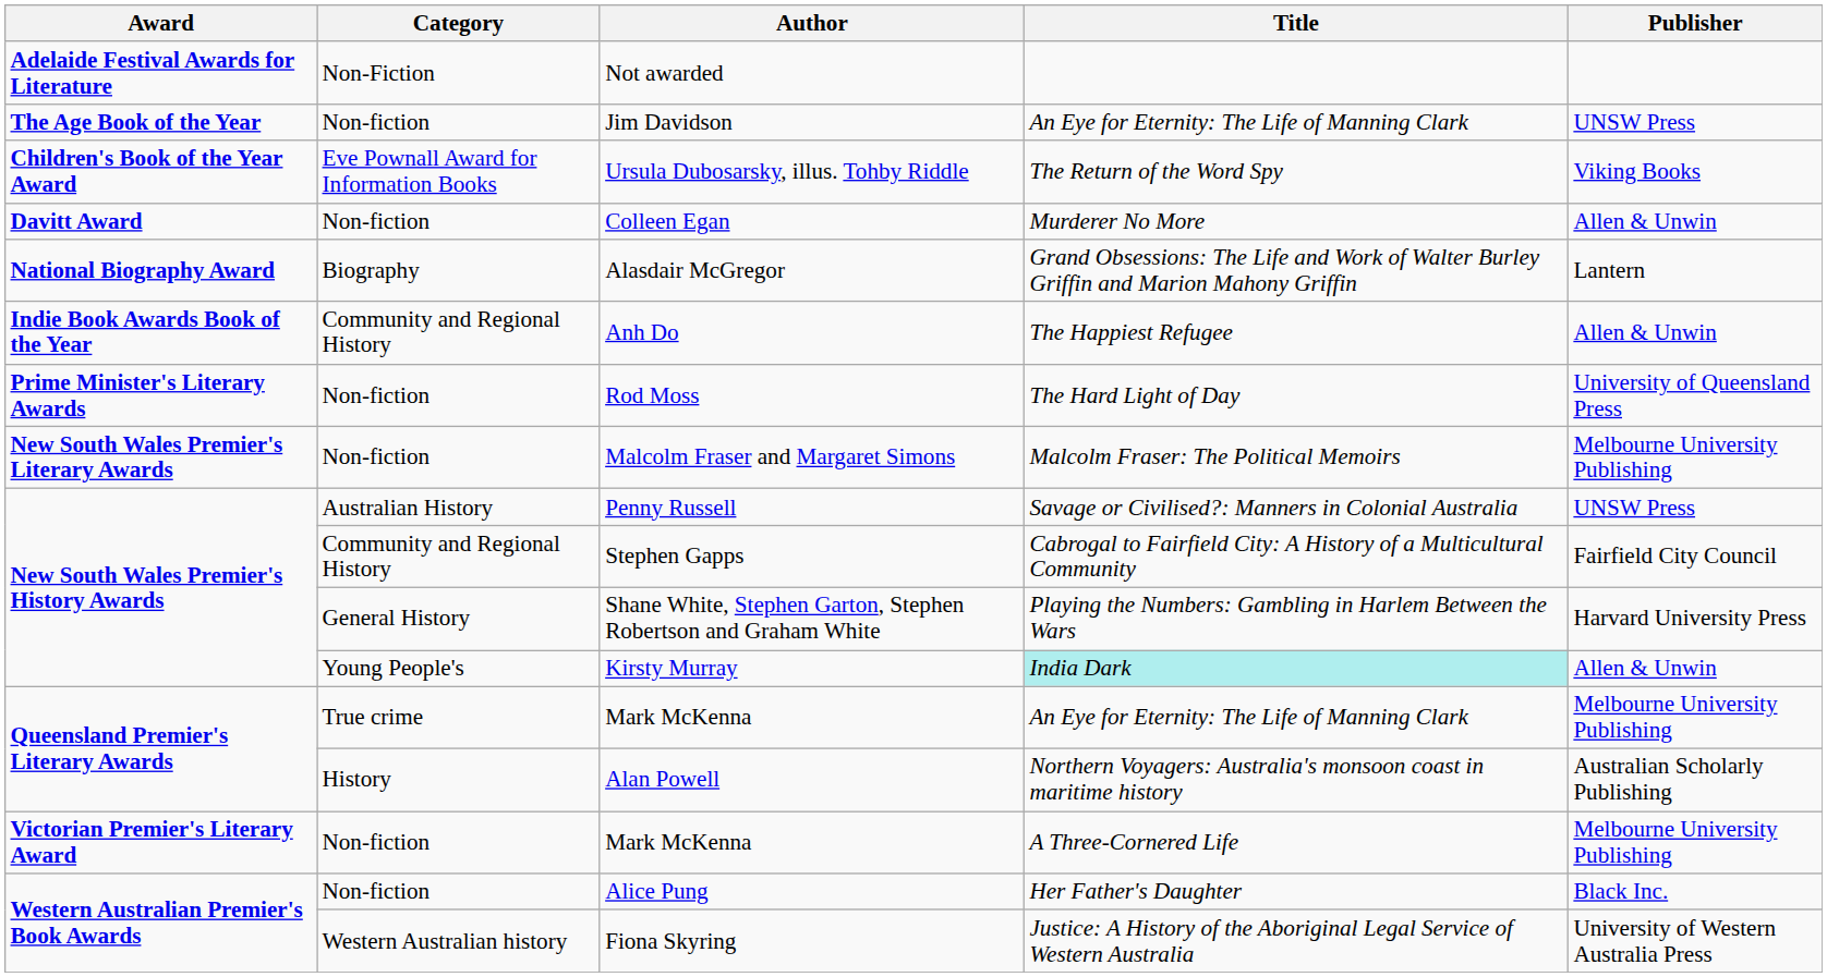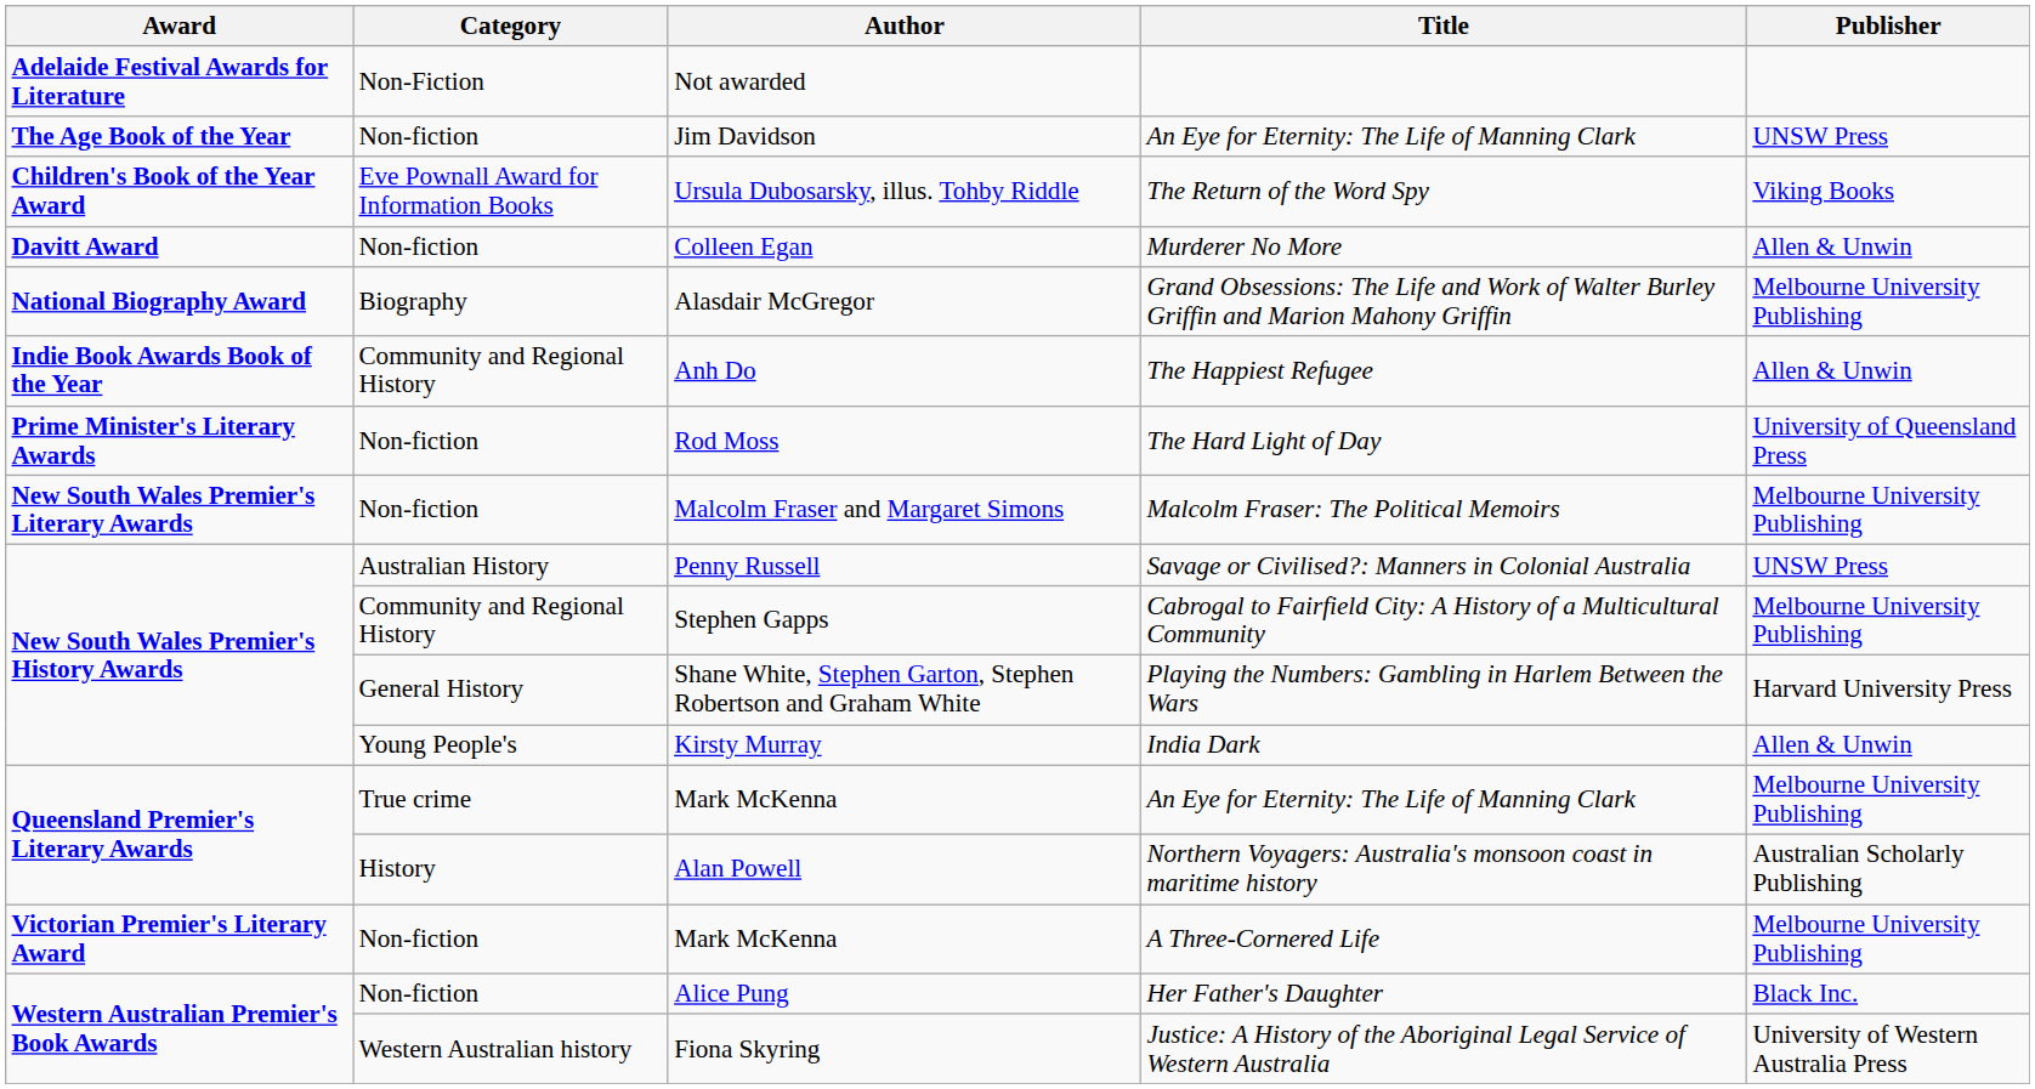Alasdair McGregor | Publisher: Lantern -> Melbourne University Publishing
Stephen Gapps | Publisher: Fairfield City Council -> Melbourne University Publishing
Kirsty Murray | Title: paleturquoise background -> no background
